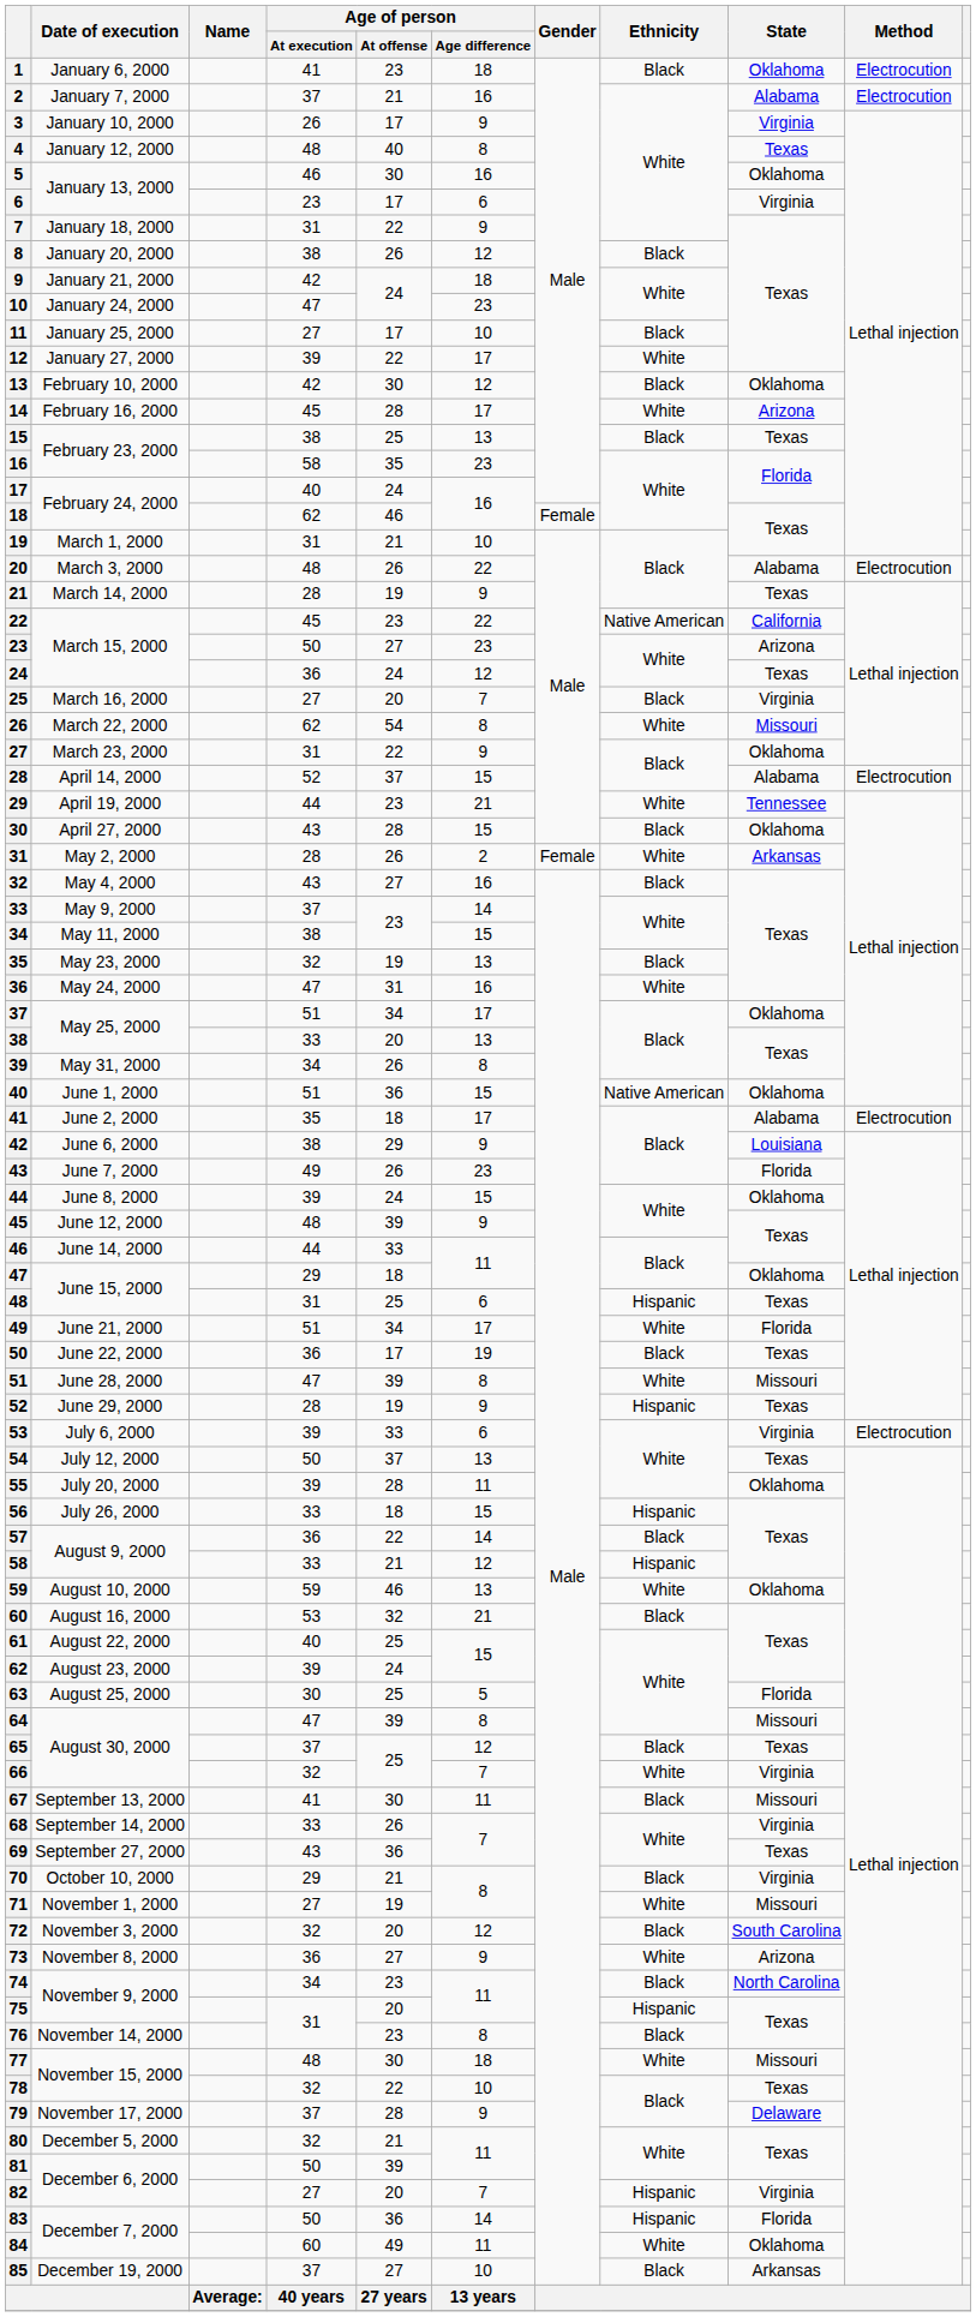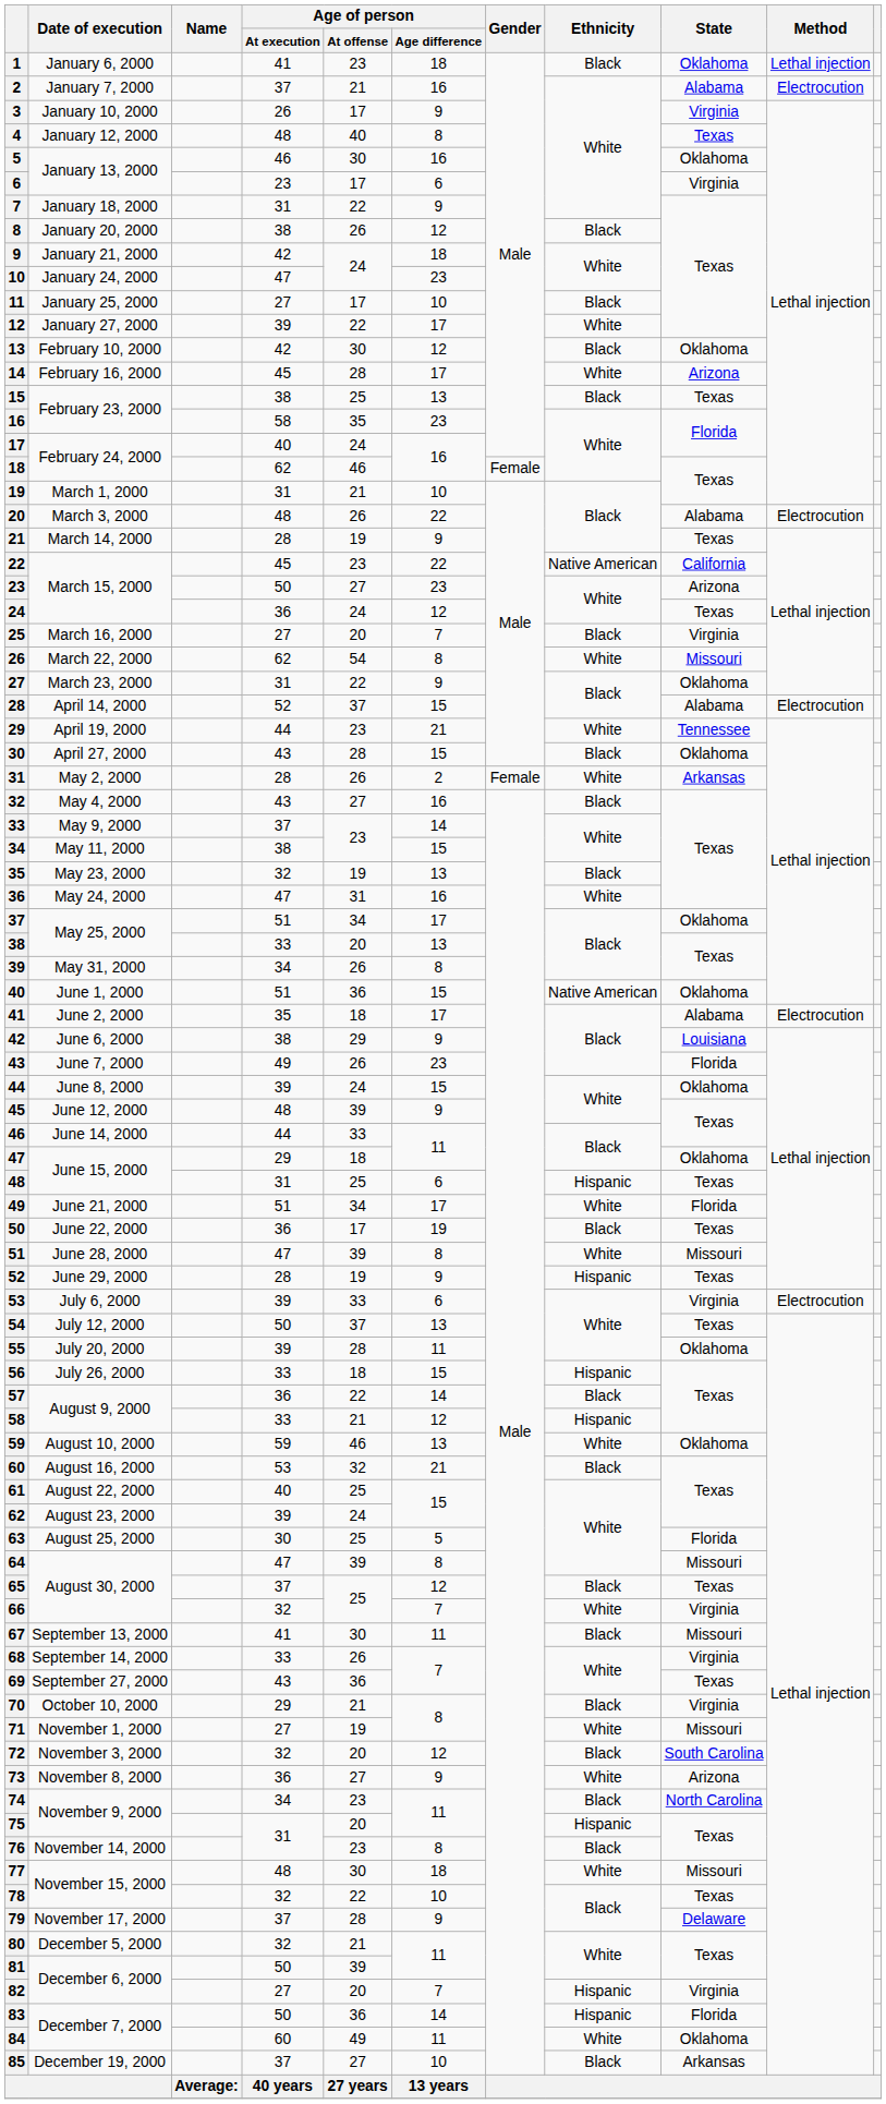1 | Method: Electrocution -> Lethal injection
